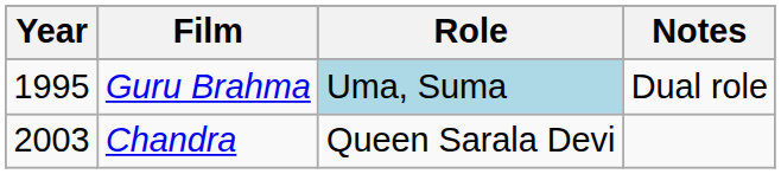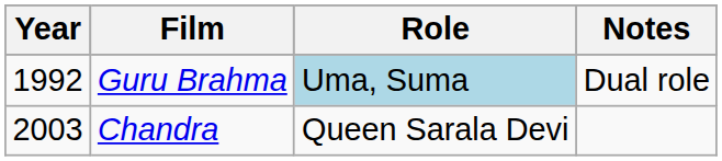Guru Brahma | Year: 1995 -> 1992
